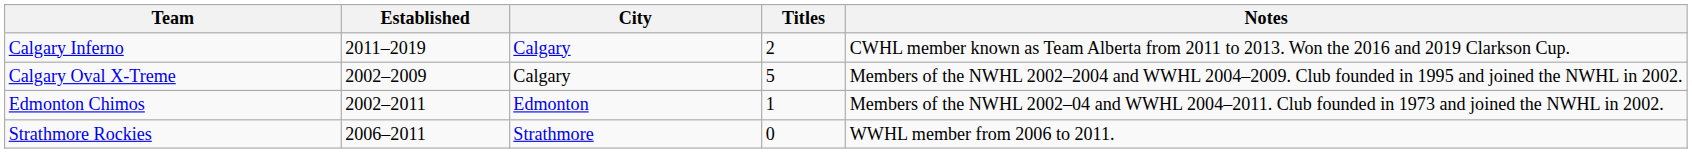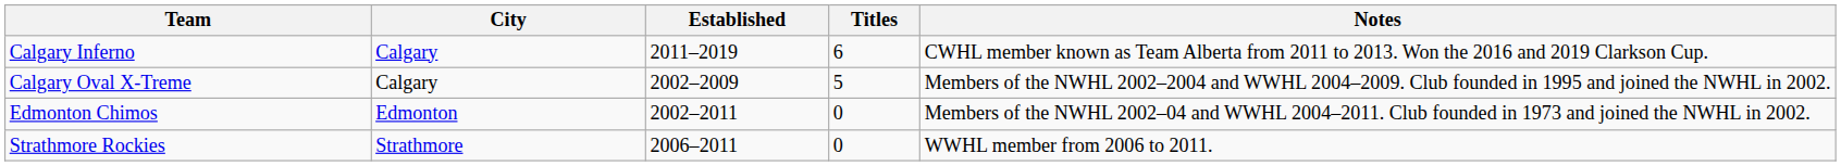columns swapped: City <-> Established
Calgary Inferno | Titles: 2 -> 6
Edmonton Chimos | Titles: 1 -> 0
